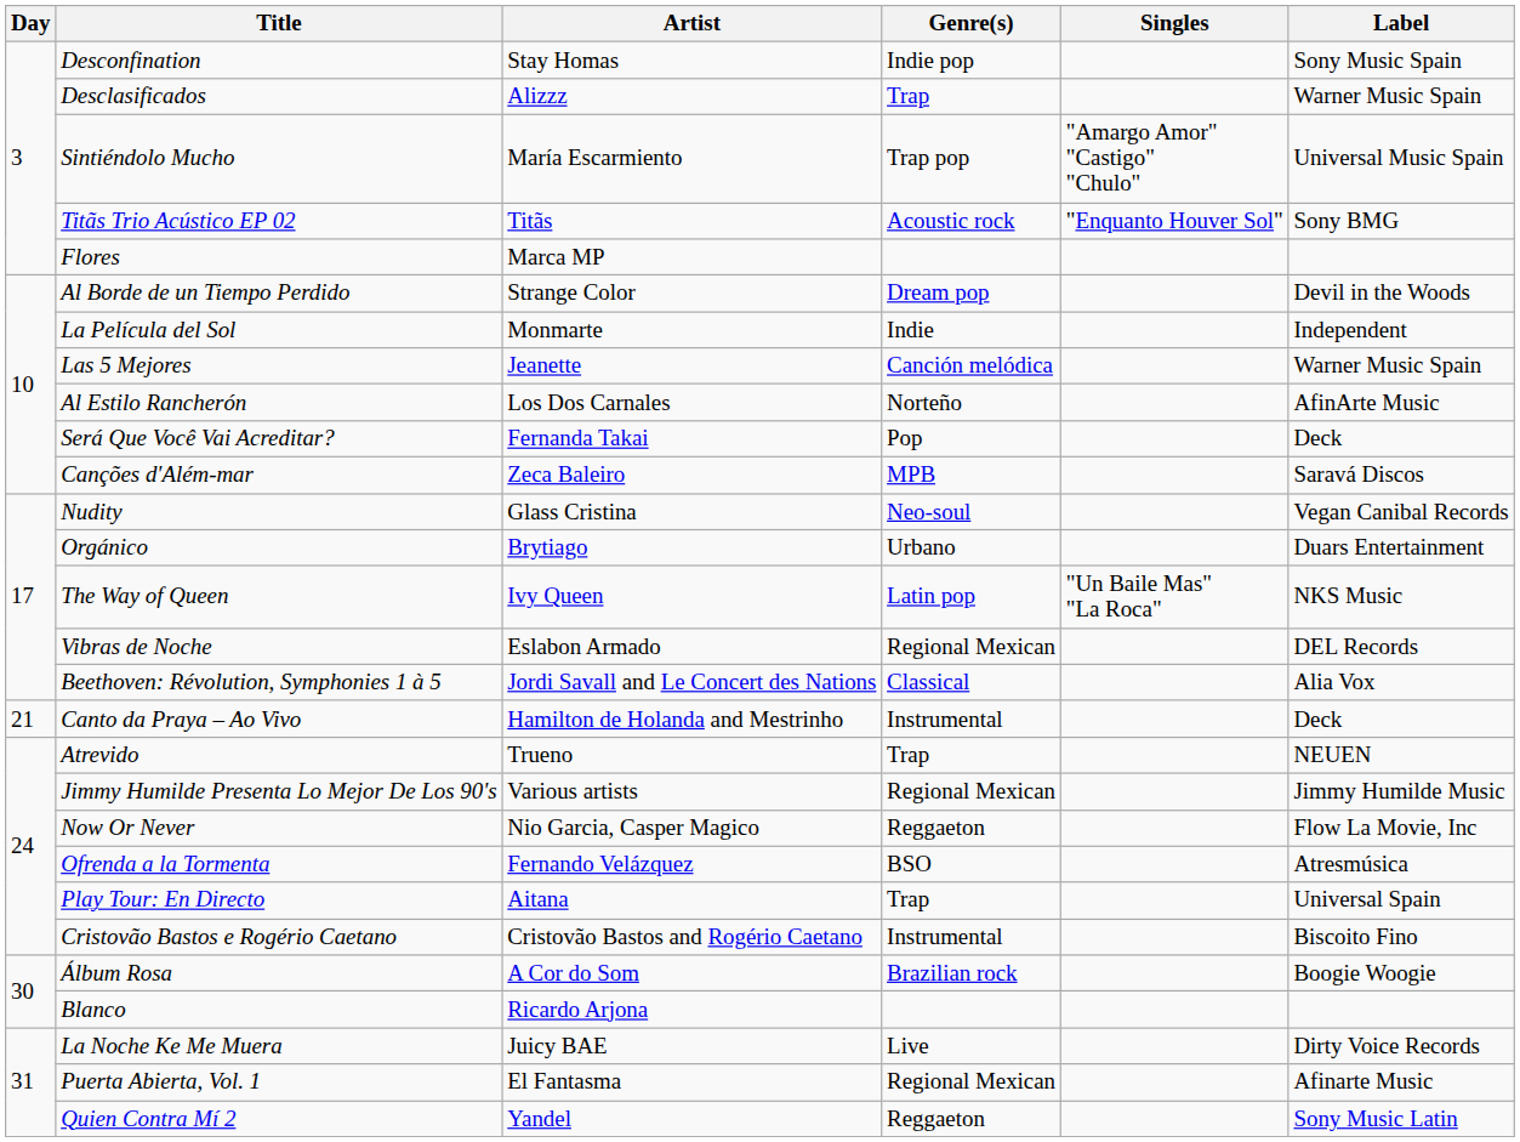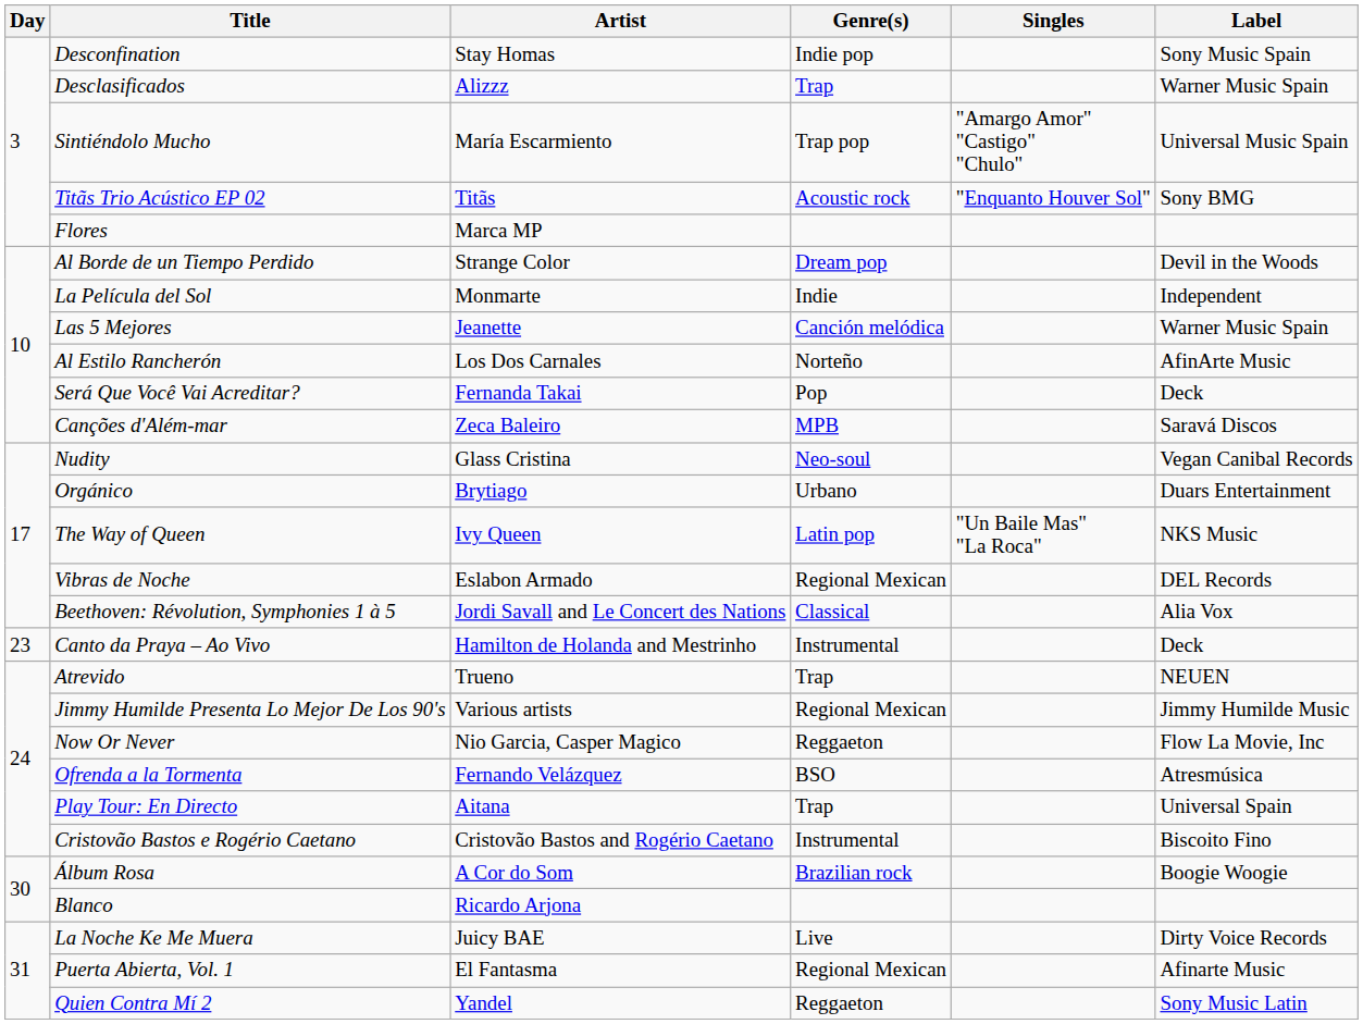Canto da Praya – Ao Vivo | Day: 21 -> 23
